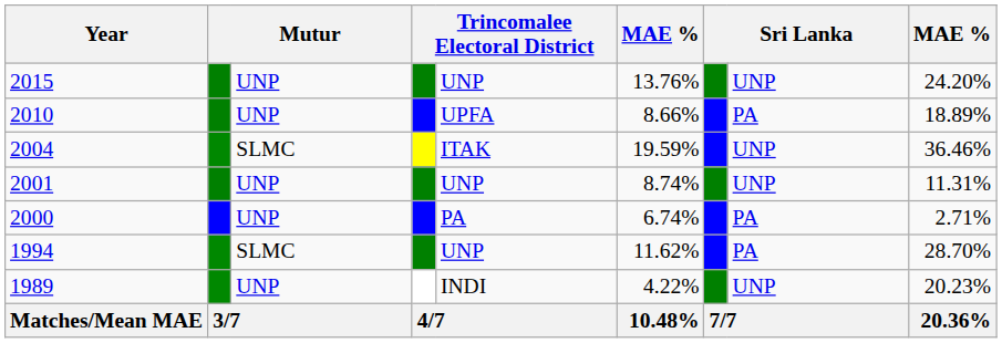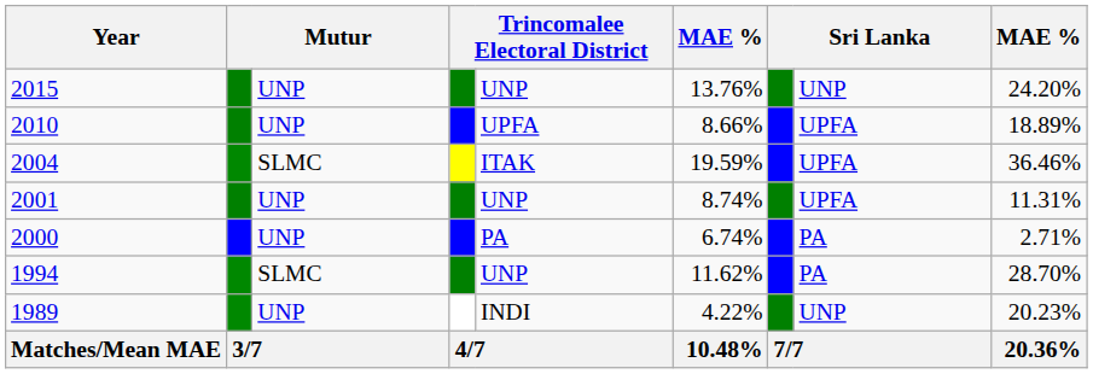2010 | column 8: PA -> UPFA
2004 | column 8: UNP -> UPFA
2001 | column 8: UNP -> UPFA
